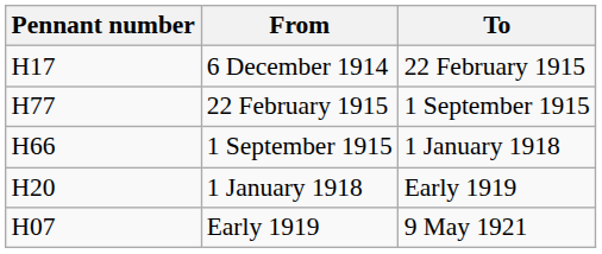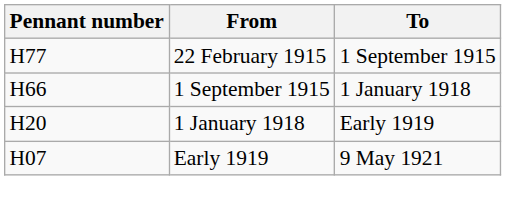- row: H17 | 6 December 1914 | 22 February 1915
